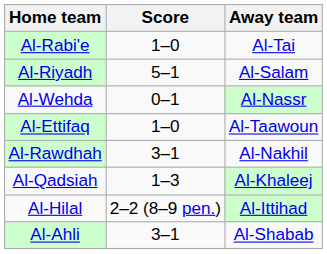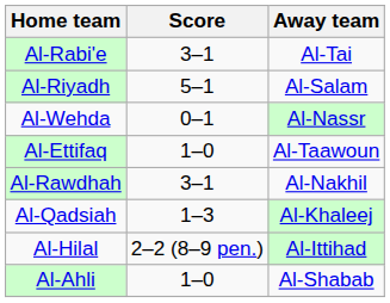Al-Rabi'e | Score: 1–0 -> 3–1
Al-Ahli | Score: 3–1 -> 1–0
